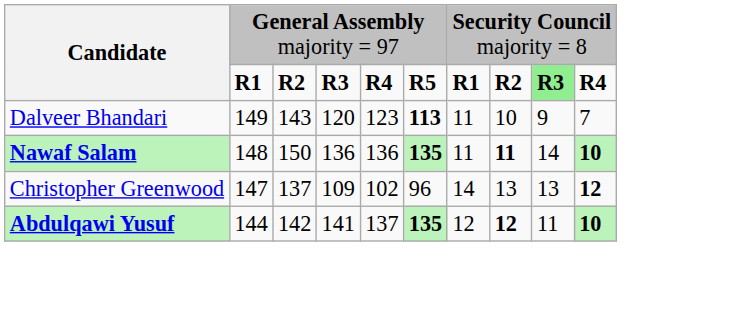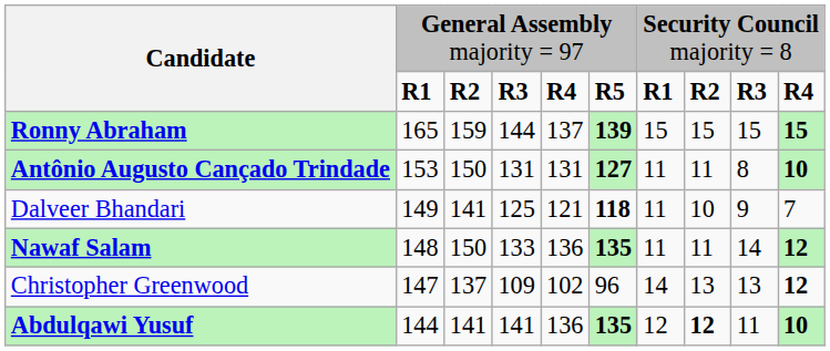Candidate / R1 | column 9: lightgreen background -> no background
+ row: Ronny Abraham | 165 | 159 | 144 | 137 | 139 | 15 | 15 | 15 | 15
+ row: Antônio Augusto Cançado Trindade | 153 | 150 | 131 | 131 | 127 | 11 | 11 | 8 | 10
Dalveer Bhandari | column 3: 143 -> 141
Dalveer Bhandari | column 4: 120 -> 125
Dalveer Bhandari | column 5: 123 -> 121
Dalveer Bhandari | column 6: 113 -> 118
Nawaf Salam | column 4: 136 -> 133
Nawaf Salam | column 8: bold -> normal
Nawaf Salam | column 10: 10 -> 12
Abdulqawi Yusuf | column 3: 142 -> 141
Abdulqawi Yusuf | column 5: 137 -> 136
